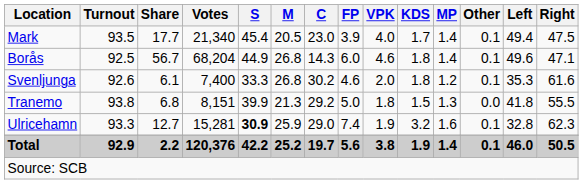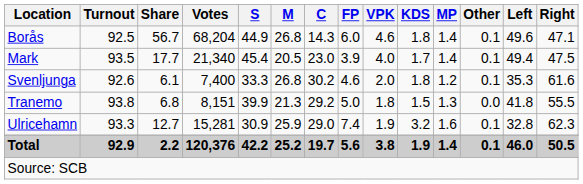rows swapped: Borås <-> Mark
Ulricehamn | S: bold -> normal
